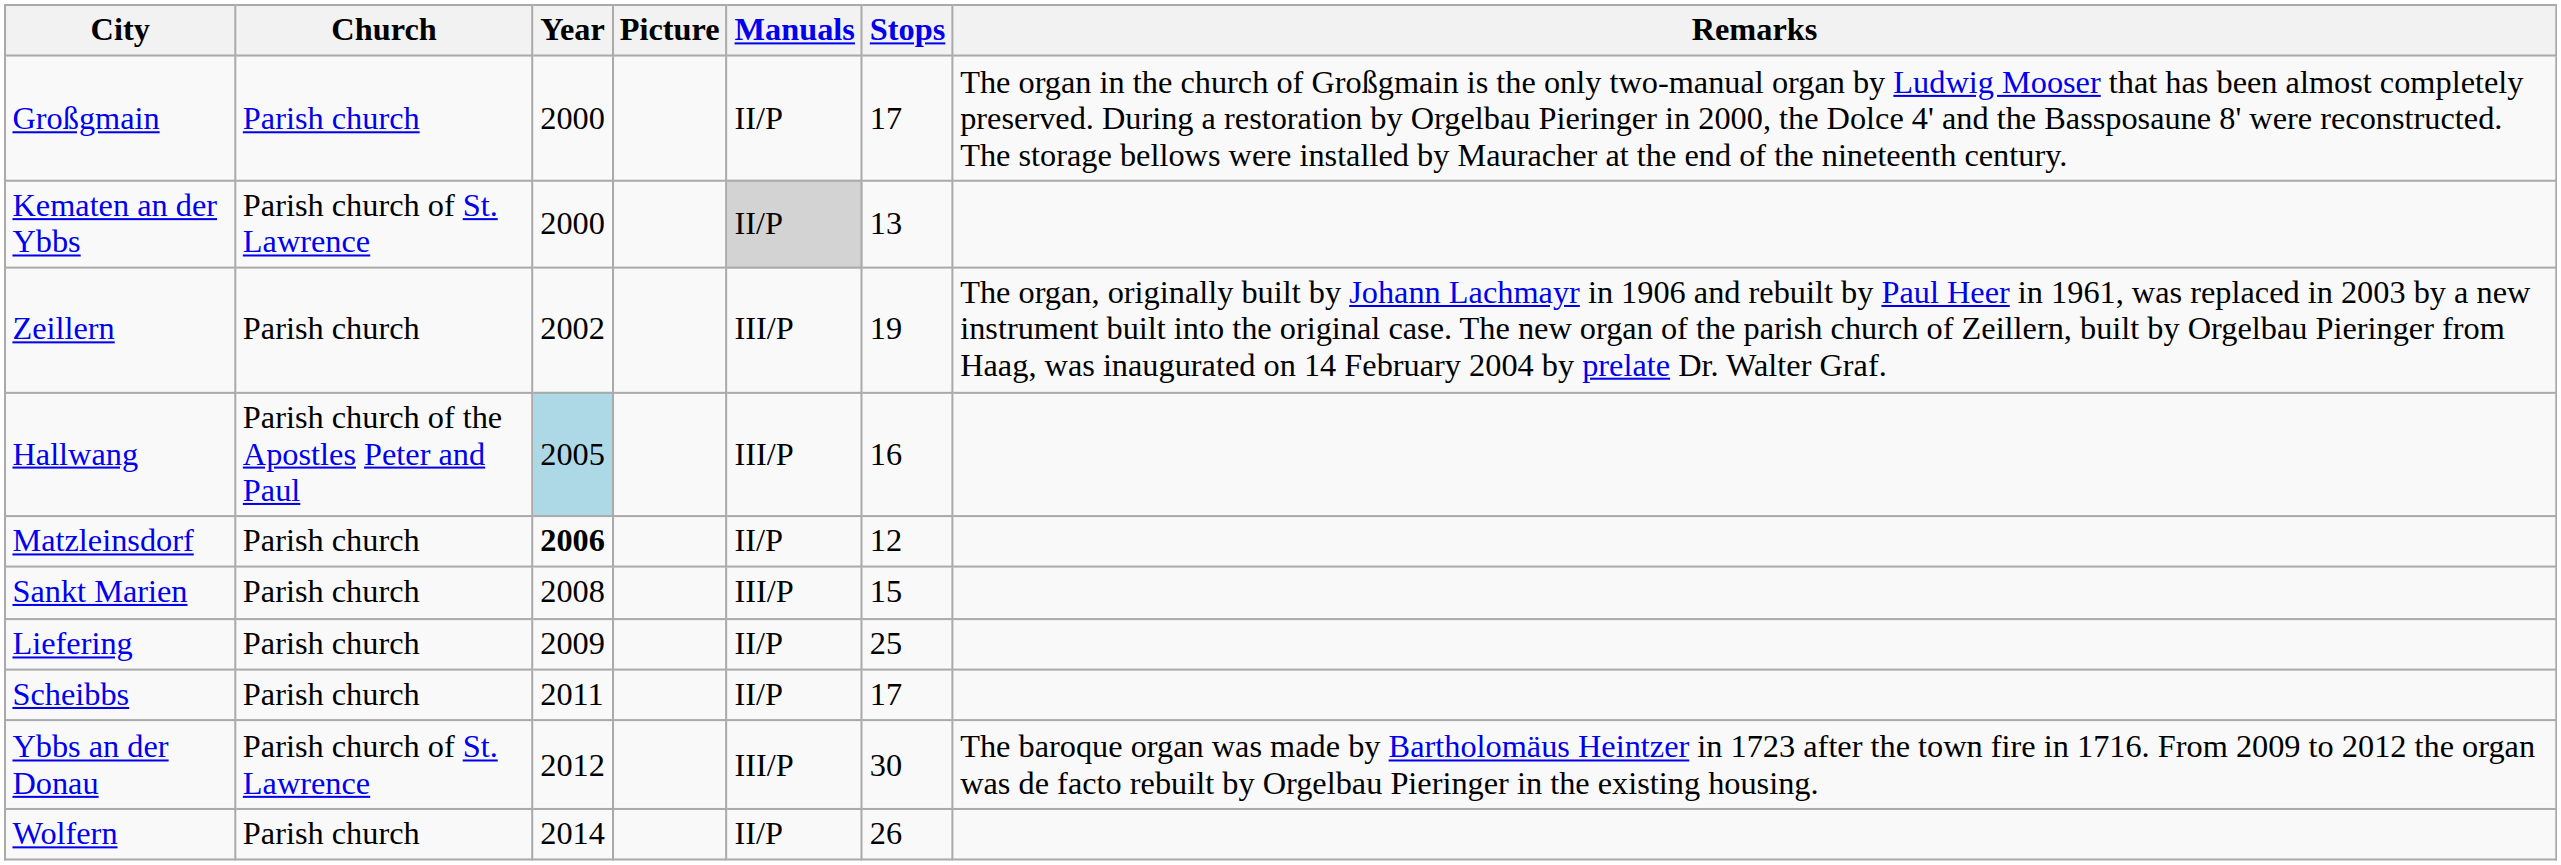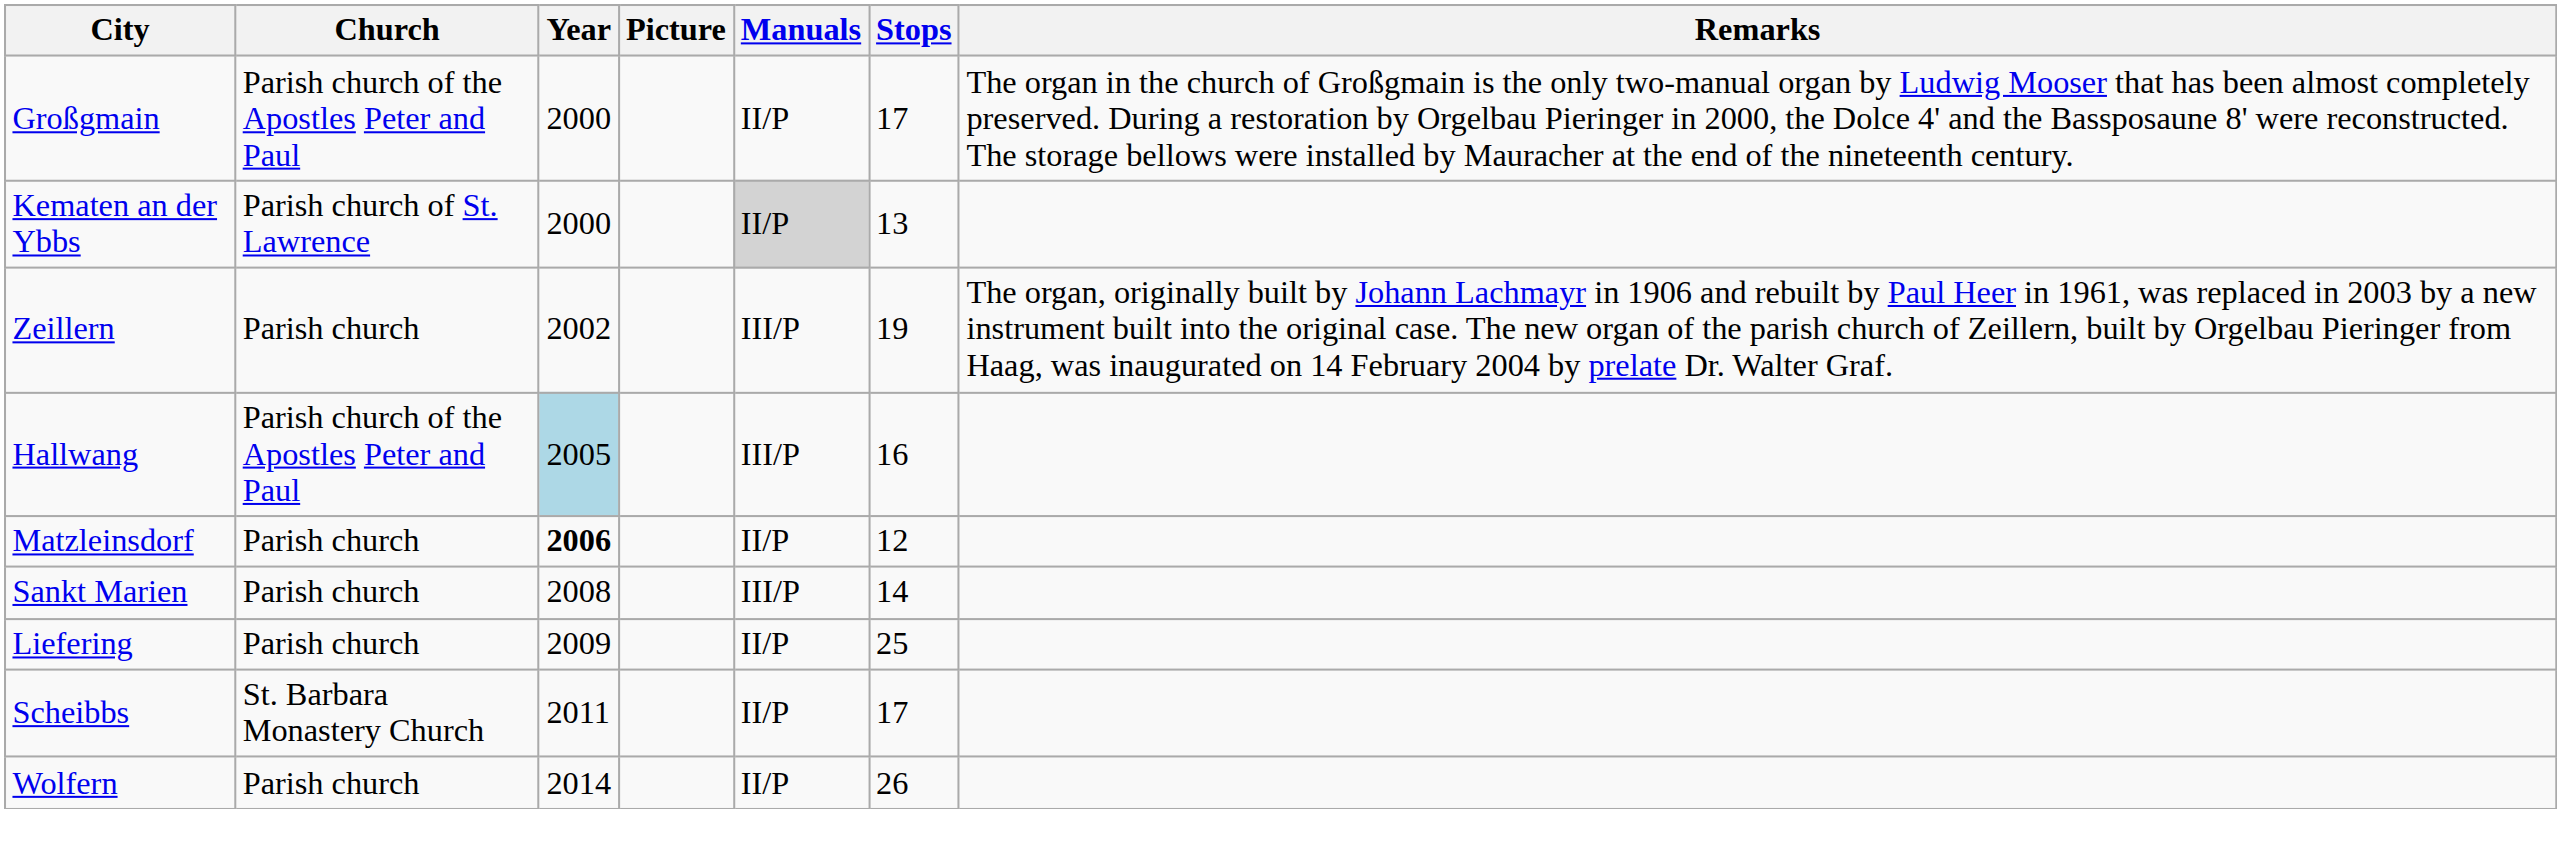Großgmain | Church: Parish church -> Parish church of the Apostles Peter and Paul
Sankt Marien | Stops: 15 -> 14
Scheibbs | Church: Parish church -> St. Barbara Monastery Church
- row: Ybbs an der Donau | Parish church of St. Lawrence | 2012 | III/P | 30 | The baroque organ was made by Bartholomäus Heintzer in 1723 after the town fire in 1716. From 2009 to 2012 the organ was de facto rebuilt by Orgelbau Pieringer in the existing housing.
